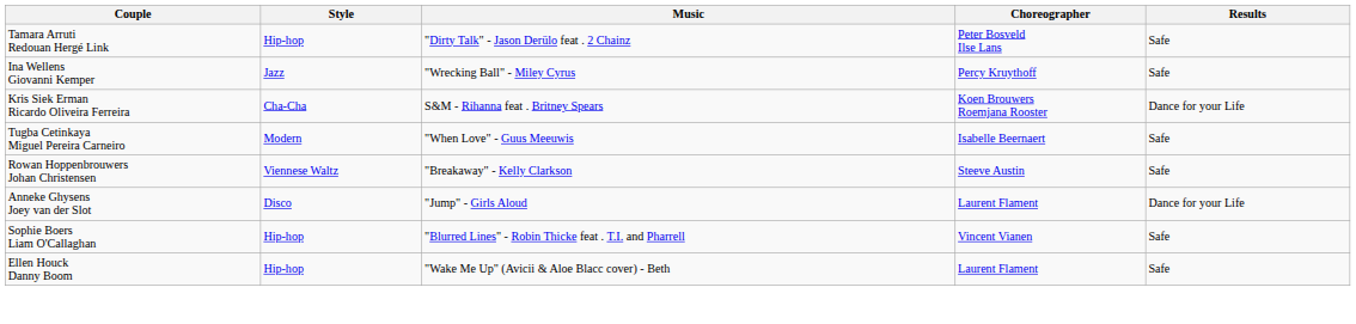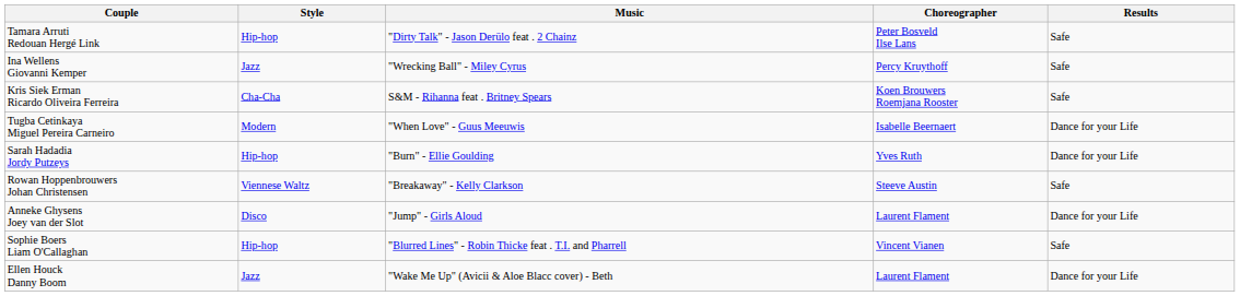Kris Siek Erman Ricardo Oliveira Ferreira | Results: Dance for your Life -> Safe
Tugba Cetinkaya Miguel Pereira Carneiro | Results: Safe -> Dance for your Life
+ row: Sarah Hadadia Jordy Putzeys | Hip-hop | "Burn" - Ellie Goulding | Yves Ruth | Dance for your Life
Ellen Houck Danny Boom | Style: Hip-hop -> Jazz
Ellen Houck Danny Boom | Results: Safe -> Dance for your Life
